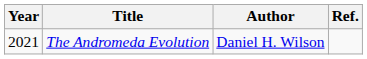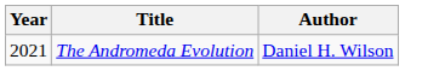- column: Ref.
